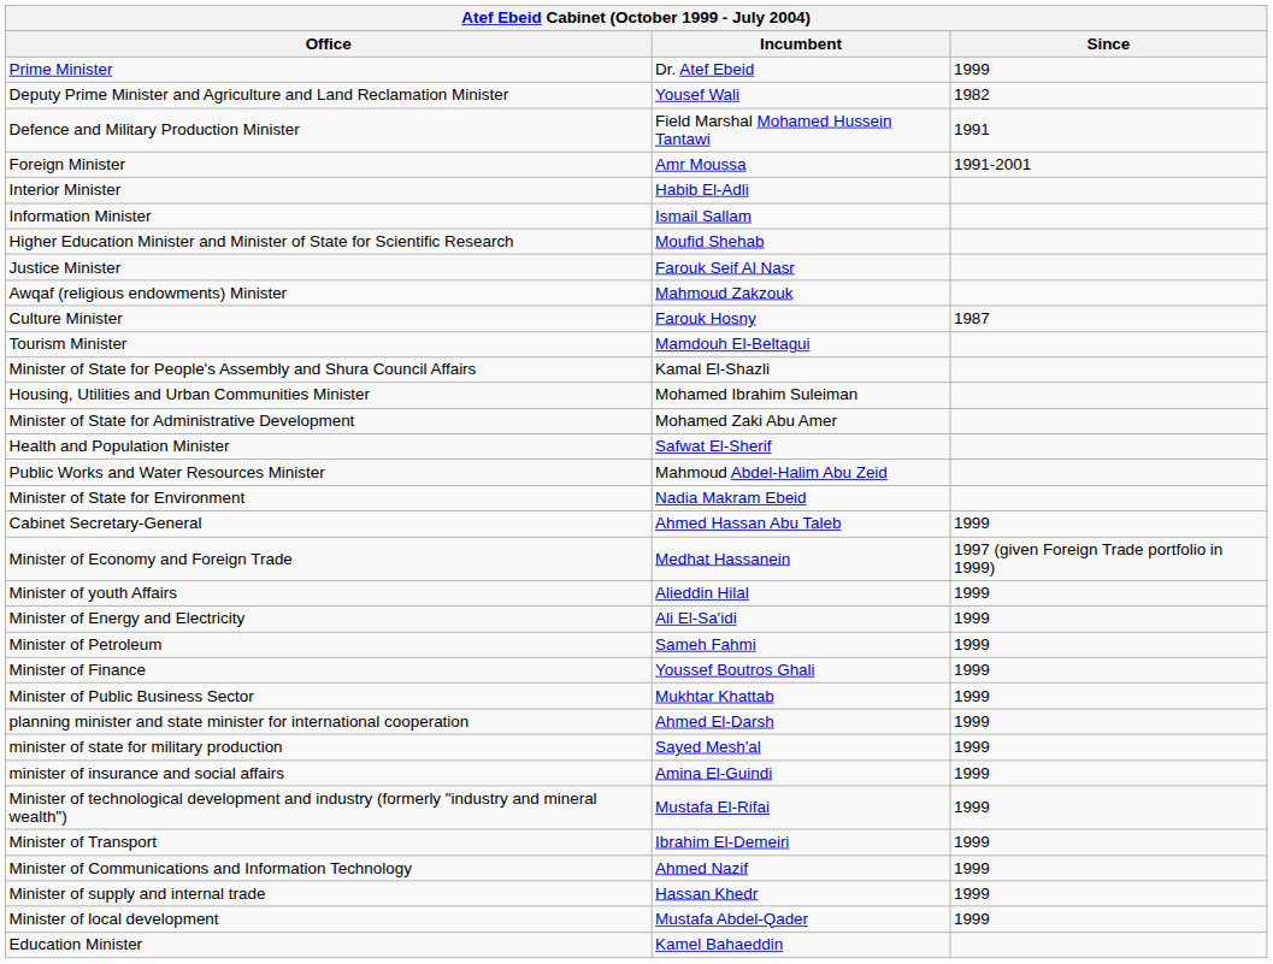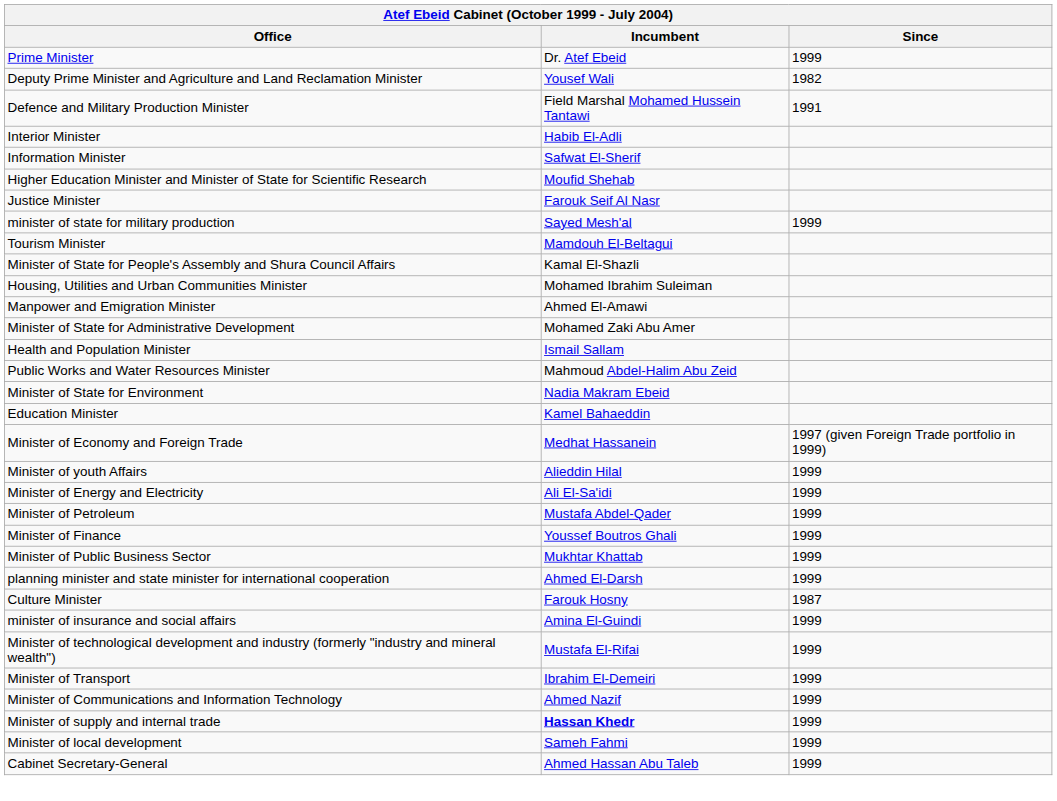- row: Foreign Minister | Amr Moussa | 1991-2001
Information Minister | Incumbent: Ismail Sallam -> Safwat El-Sherif
- row: Awqaf (religious endowments) Minister | Mahmoud Zakzouk
rows swapped: Culture Minister <-> minister of state for military production
+ row: Manpower and Emigration Minister | Ahmed El-Amawi
Health and Population Minister | Incumbent: Safwat El-Sherif -> Ismail Sallam
rows swapped: Education Minister <-> Cabinet Secretary-General
Minister of Petroleum | Incumbent: Sameh Fahmi -> Mustafa Abdel-Qader
Minister of supply and internal trade | Incumbent: normal -> bold
Minister of local development | Incumbent: Mustafa Abdel-Qader -> Sameh Fahmi
